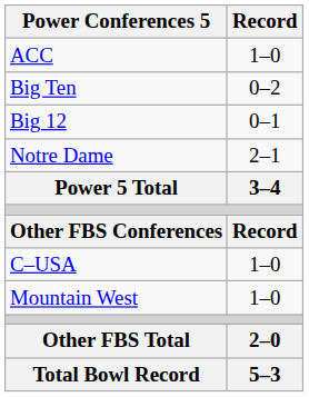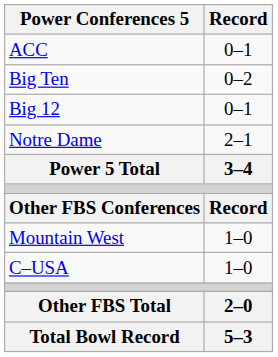ACC | Record: 1–0 -> 0–1
rows swapped: C–USA <-> Mountain West
